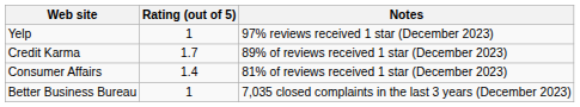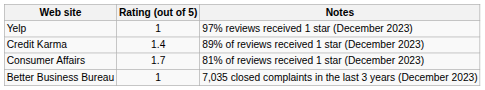Credit Karma | Rating (out of 5): 1.7 -> 1.4
Consumer Affairs | Rating (out of 5): 1.4 -> 1.7
